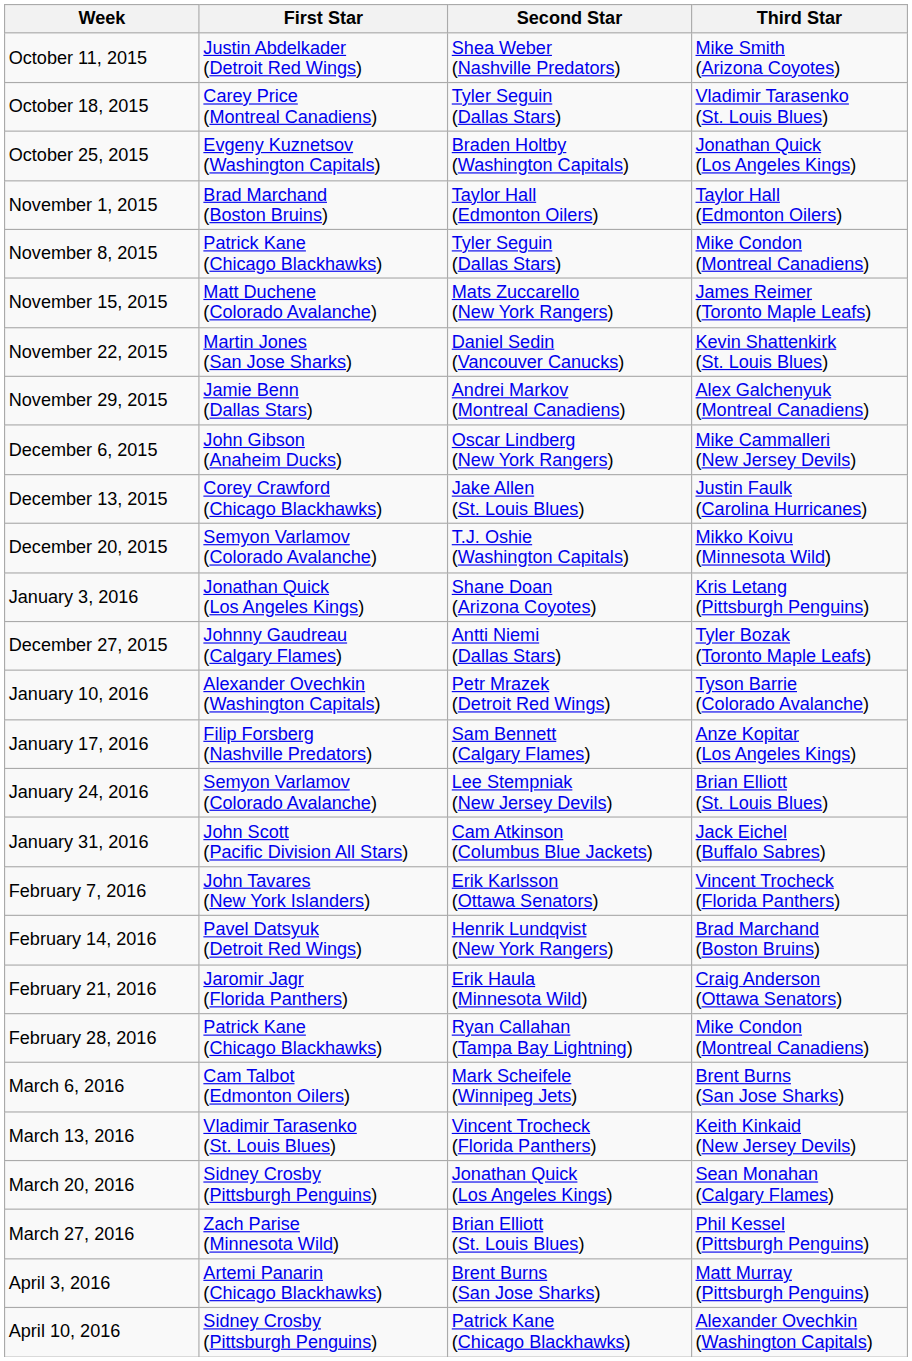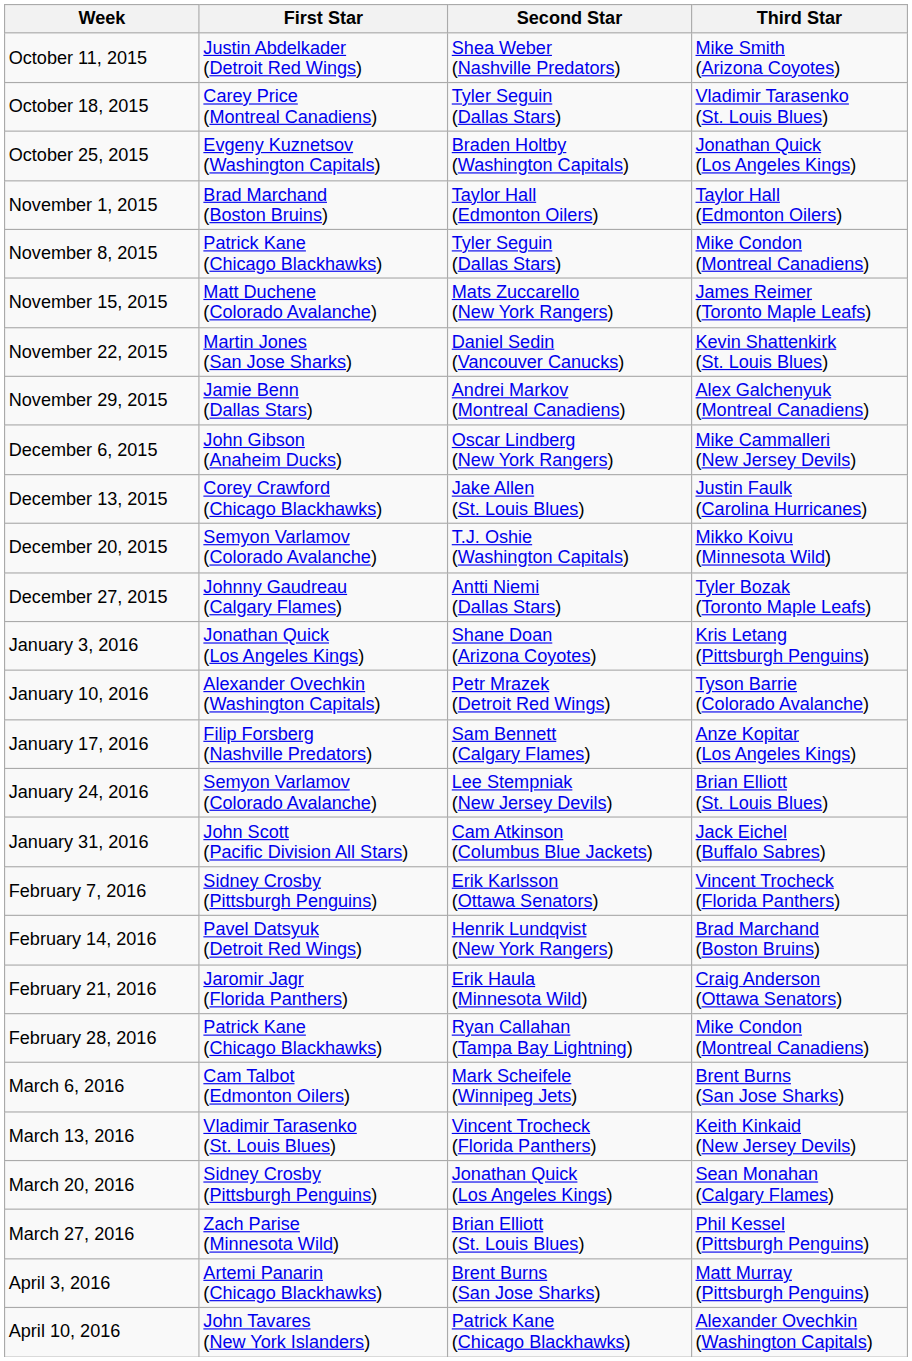rows swapped: December 27, 2015 <-> January 3, 2016
February 7, 2016 | First Star: John Tavares (New York Islanders) -> Sidney Crosby (Pittsburgh Penguins)
April 10, 2016 | First Star: Sidney Crosby (Pittsburgh Penguins) -> John Tavares (New York Islanders)
